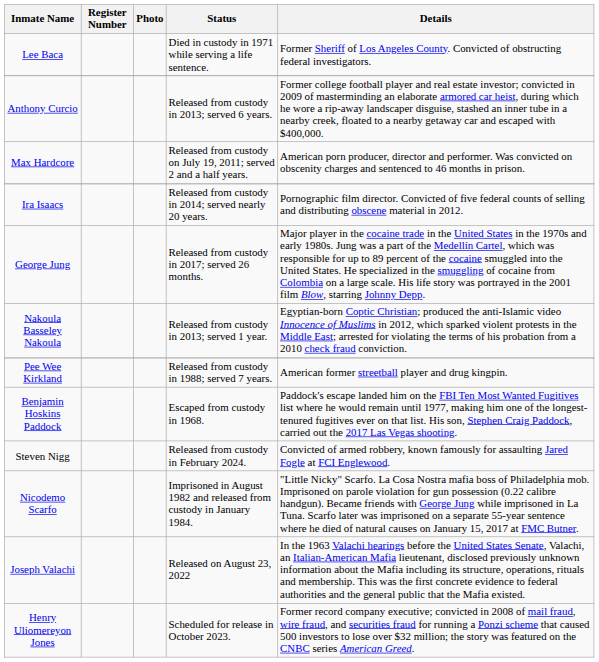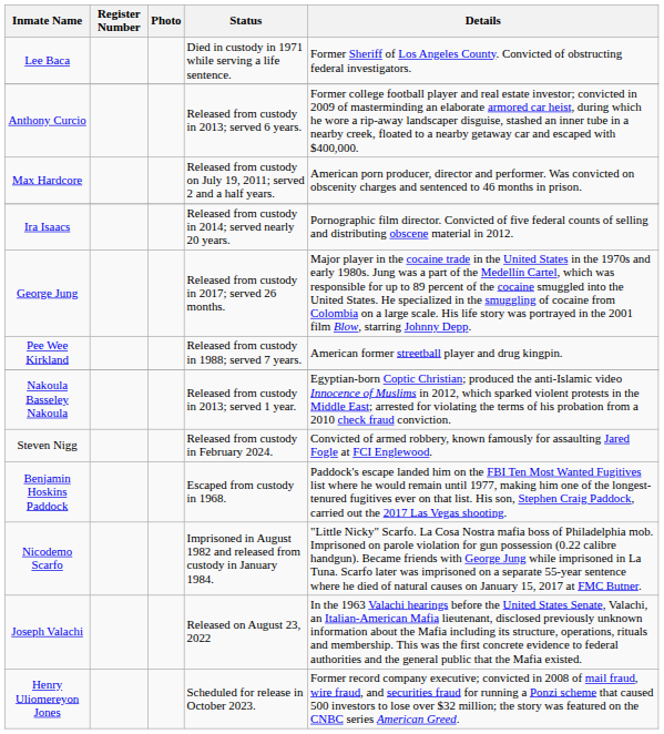rows swapped: Pee Wee Kirkland <-> Nakoula Basseley Nakoula
rows swapped: Steven Nigg <-> Benjamin Hoskins Paddock
